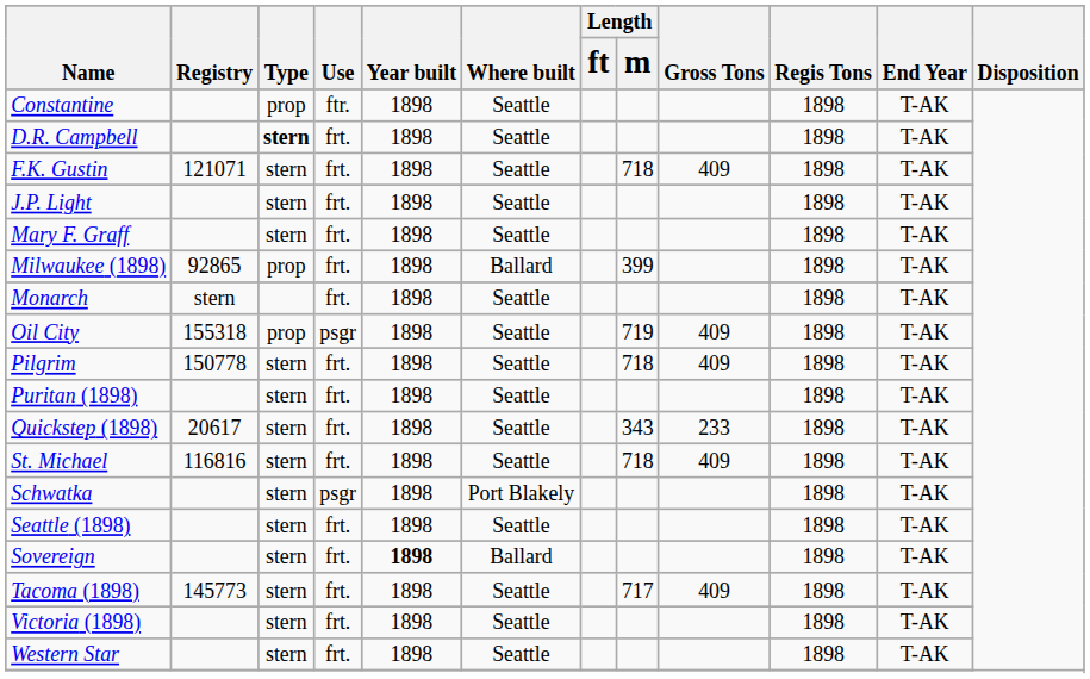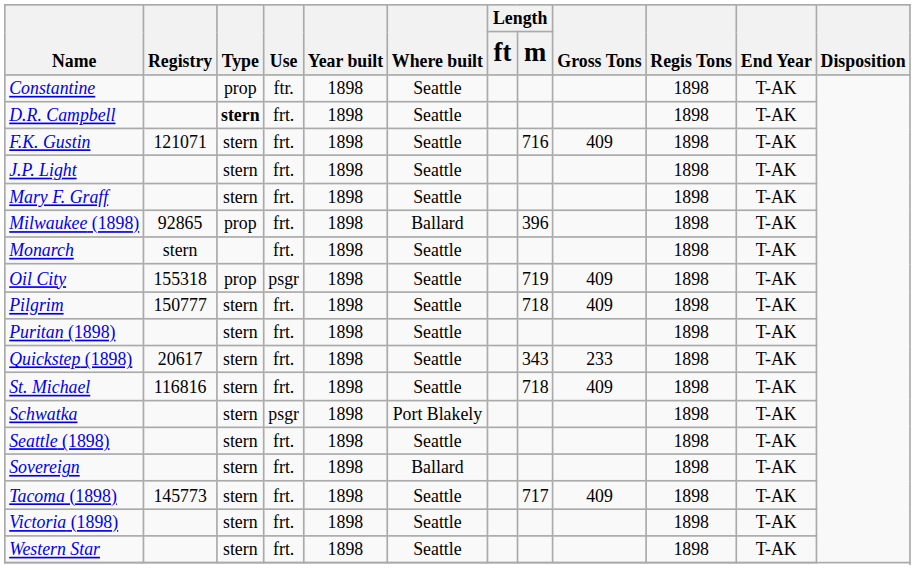F.K. Gustin | Length / m: 718 -> 716
Milwaukee (1898) | Length / m: 399 -> 396
Pilgrim | Registry: 150778 -> 150777
Sovereign | Year built: bold -> normal
